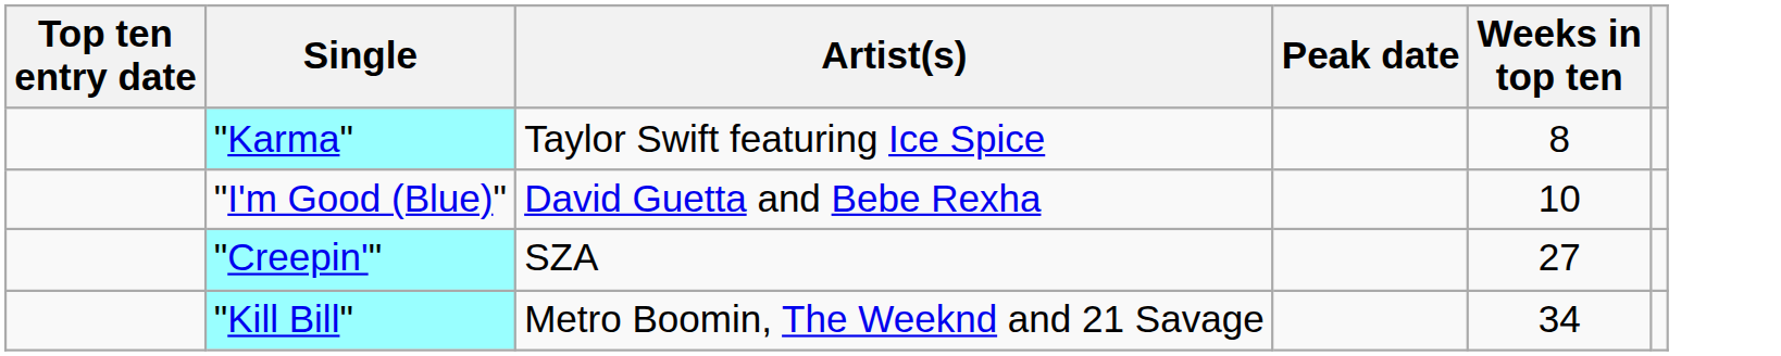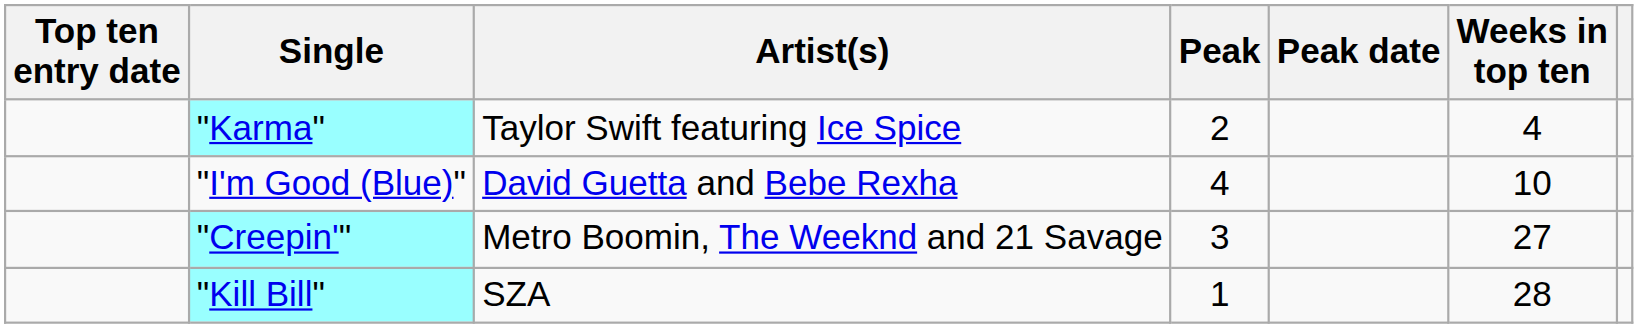+ column: Peak | 2 | 4 | 3 | 1
"Karma" | Weeks in top ten: 8 -> 4
"Creepin'" | Artist(s): SZA -> Metro Boomin, The Weeknd and 21 Savage
"Kill Bill" | Artist(s): Metro Boomin, The Weeknd and 21 Savage -> SZA
"Kill Bill" | Weeks in top ten: 34 -> 28
